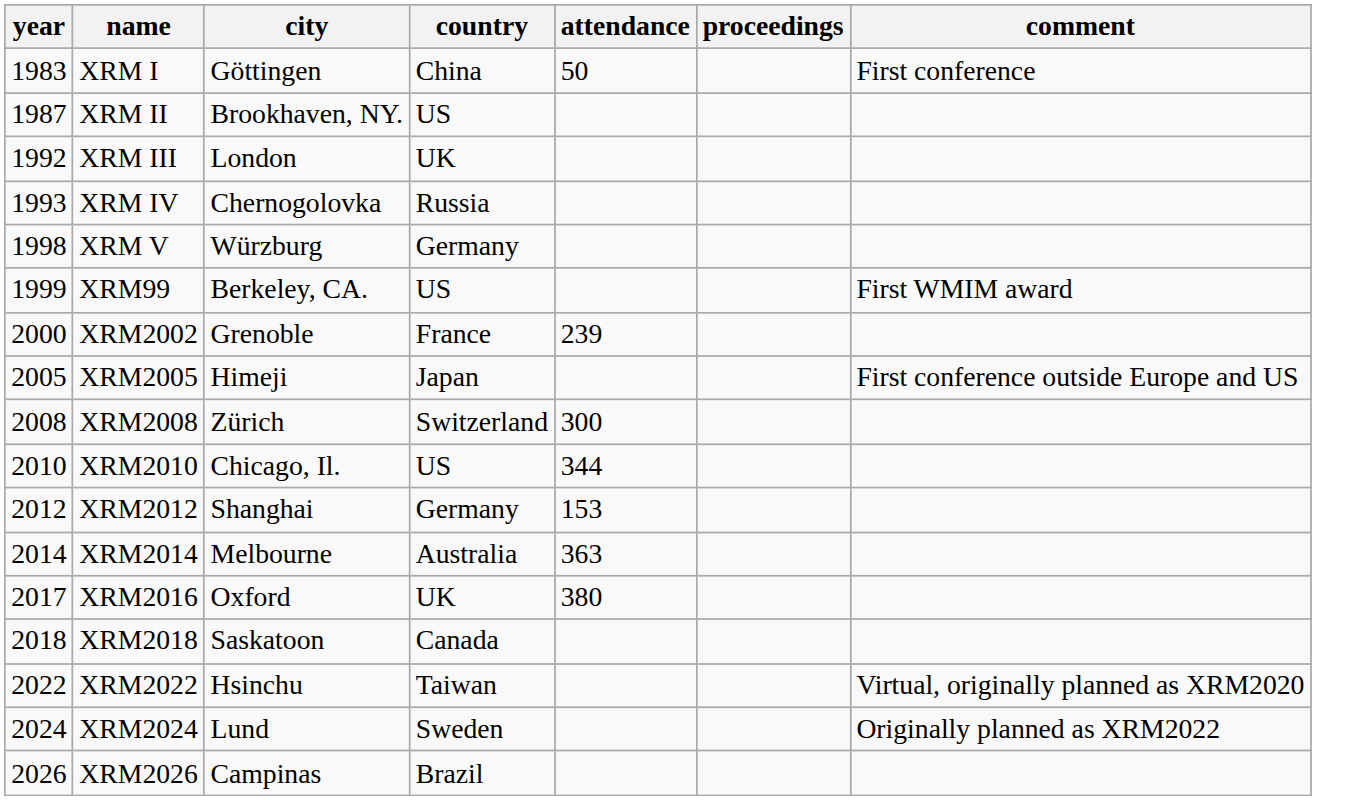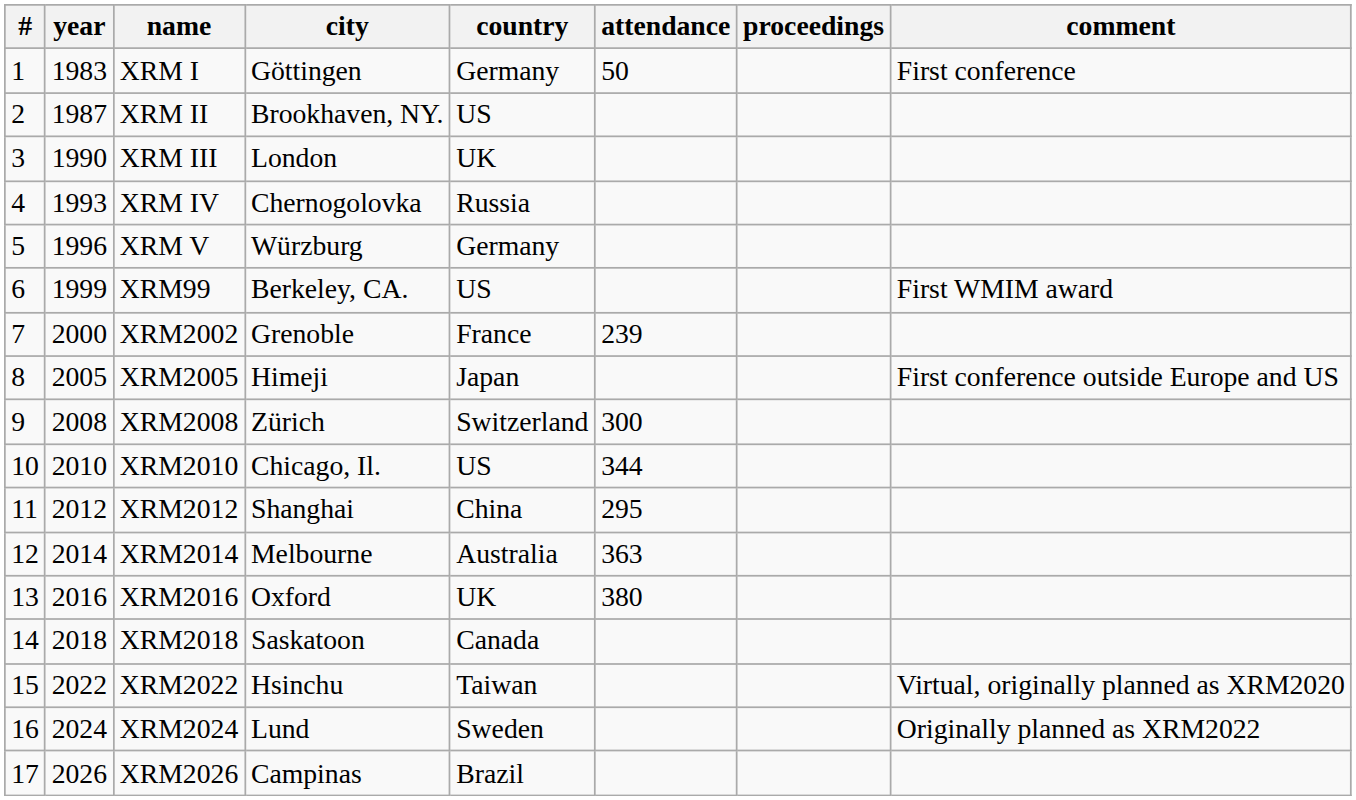+ column: # | 1 | 2 | 3 | 4 | 5 | 6 | 7 | 8 | 9 | 10 | 11 | 12 | 13 | 14 | 15 | 16 | 17
XRM I | country: China -> Germany
XRM III | year: 1992 -> 1990
XRM V | year: 1998 -> 1996
XRM2012 | country: Germany -> China
XRM2012 | attendance: 153 -> 295
XRM2016 | year: 2017 -> 2016
